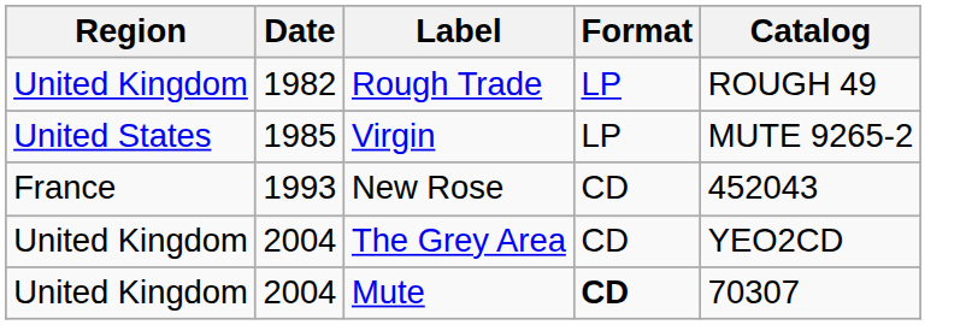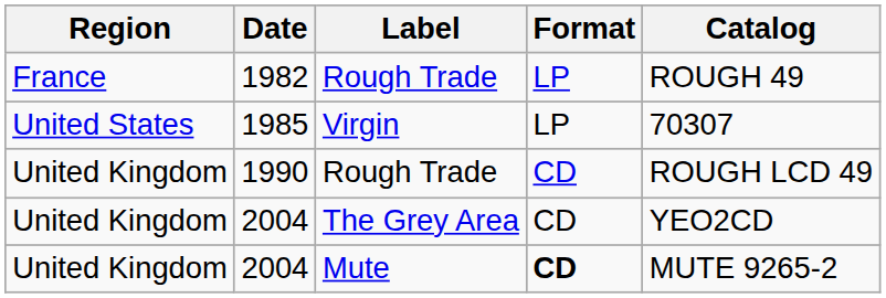1982 | Region: United Kingdom -> France
1985 | Catalog: MUTE 9265-2 -> 70307
+ row: United Kingdom | 1990 | Rough Trade | CD | ROUGH LCD 49
- row: France | 1993 | New Rose | CD | 452043
2004 / Mute | Catalog: 70307 -> MUTE 9265-2
